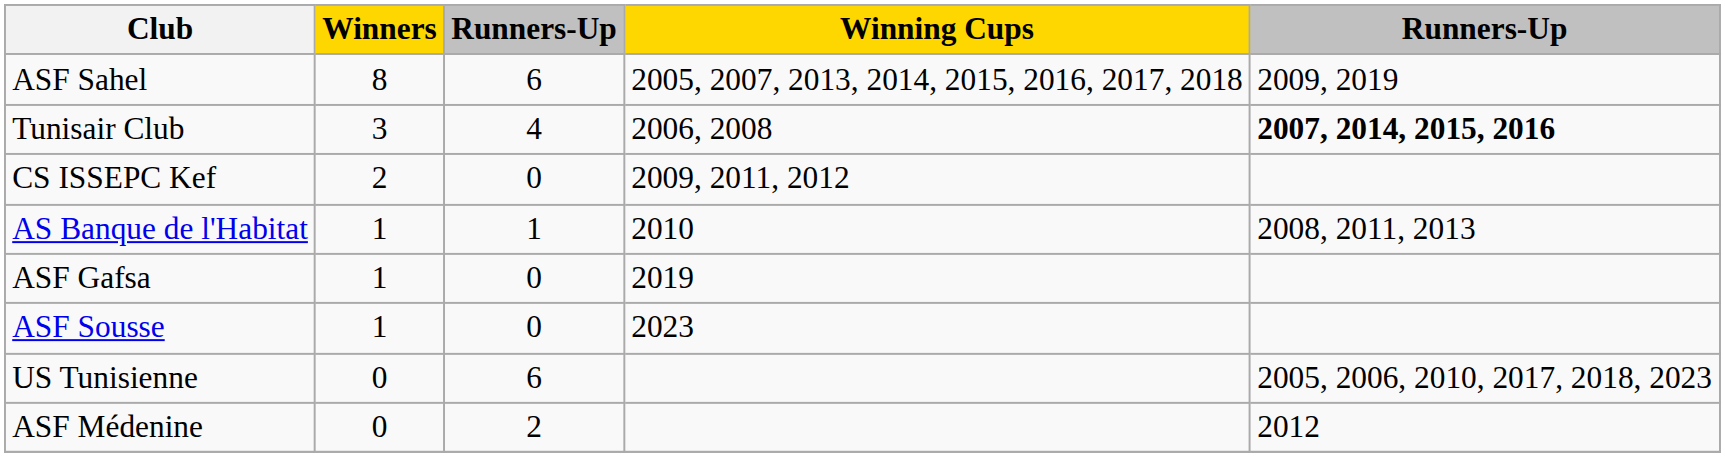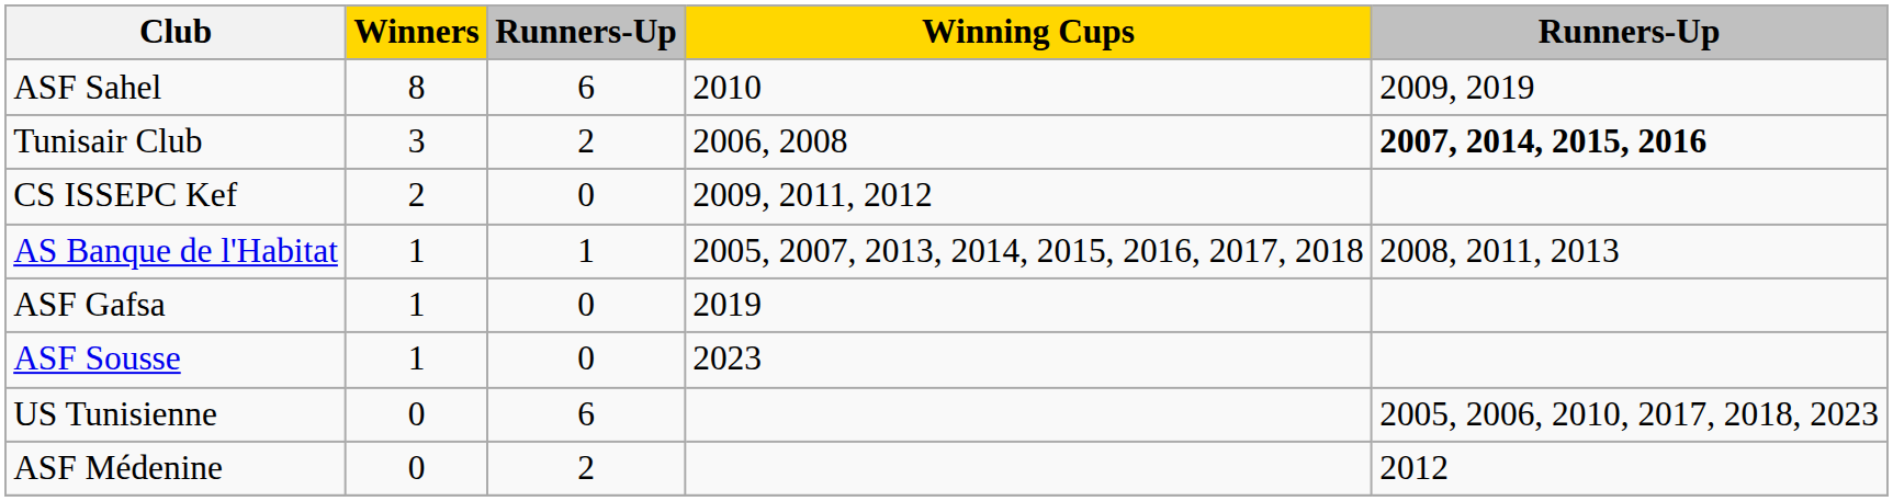ASF Sahel | Winning Cups: 2005, 2007, 2013, 2014, 2015, 2016, 2017, 2018 -> 2010
Tunisair Club | column 3: 4 -> 2
AS Banque de l'Habitat | Winning Cups: 2010 -> 2005, 2007, 2013, 2014, 2015, 2016, 2017, 2018
